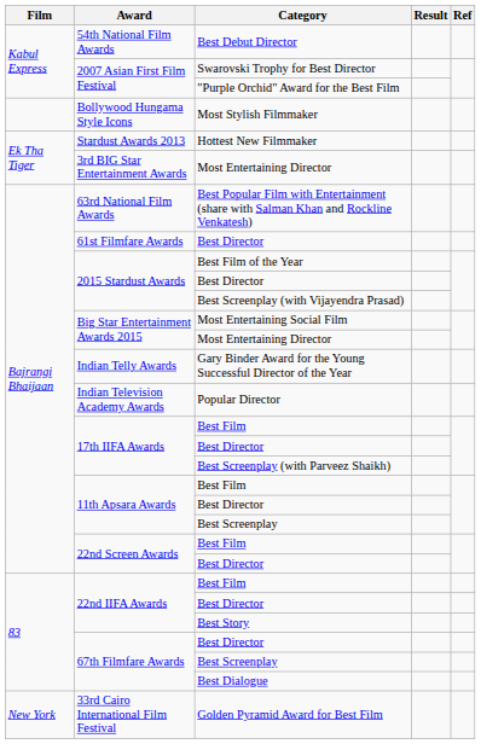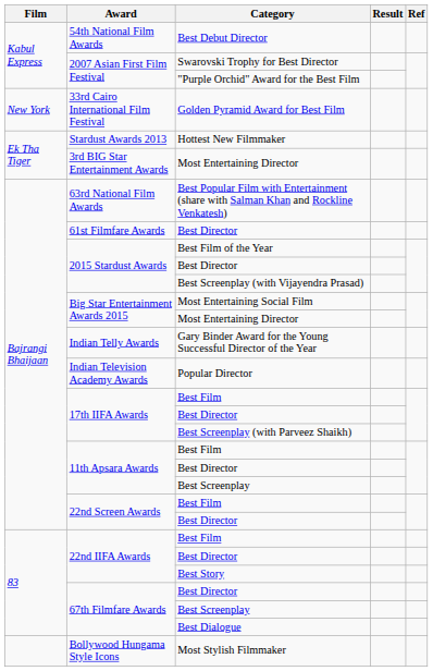rows swapped: Golden Pyramid Award for Best Film <-> Most Stylish Filmmaker
